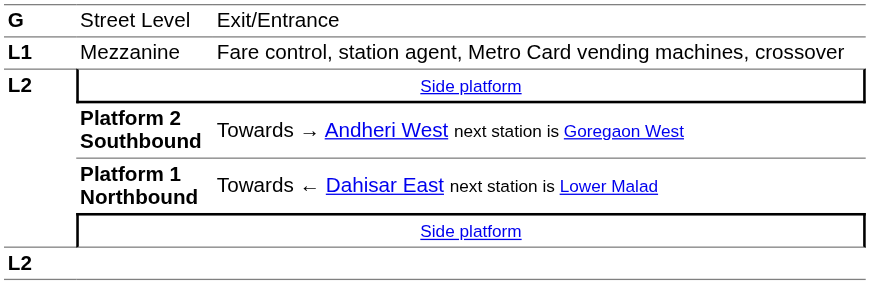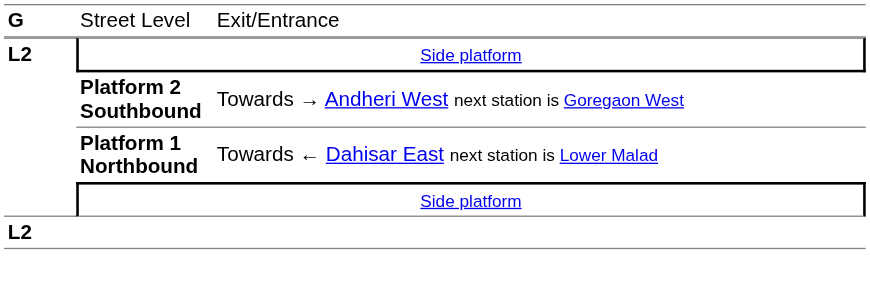- row: L1 | Mezzanine | Fare control, station agent, Metro Card vending machines, crossover
